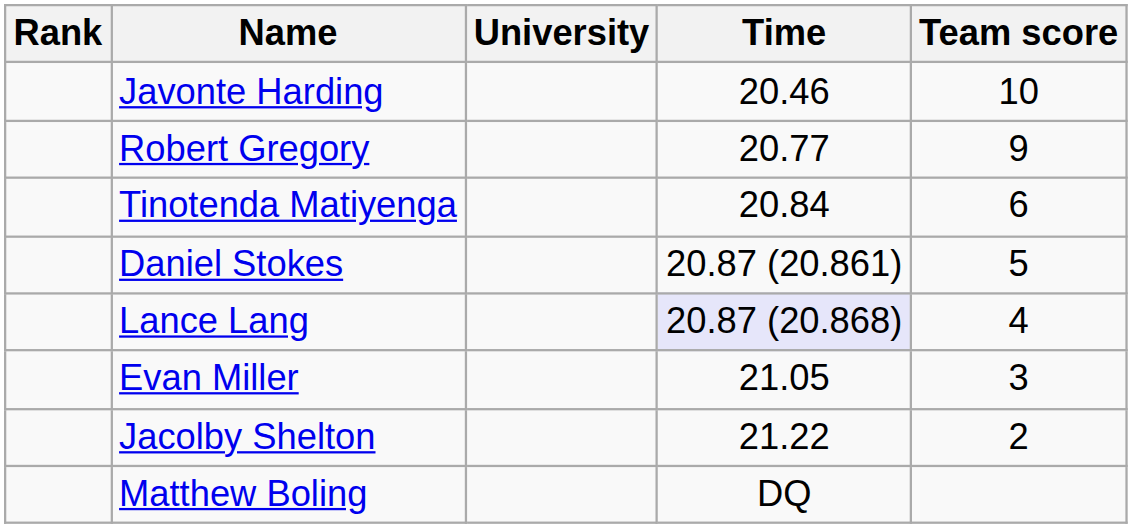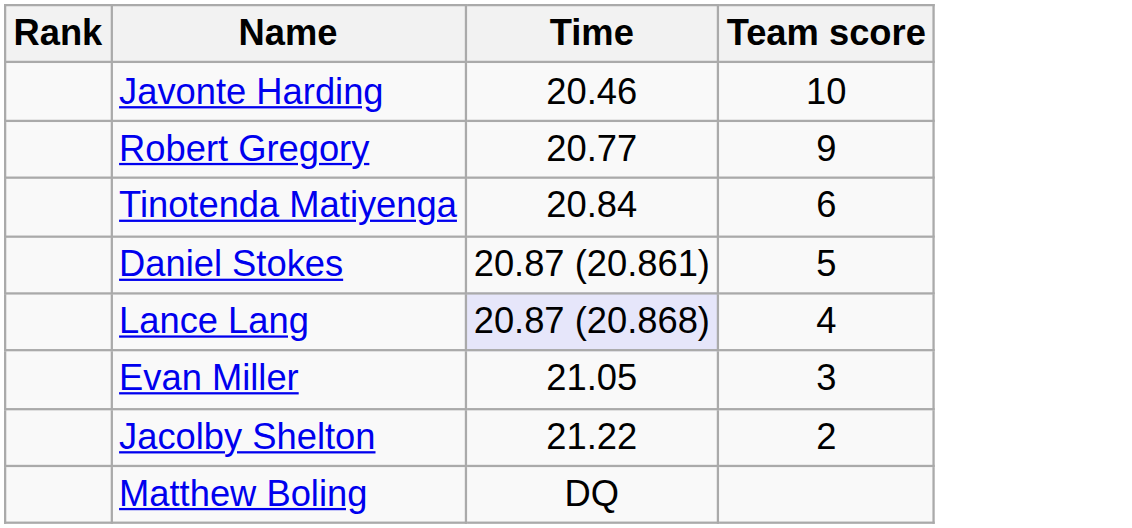- column: University
